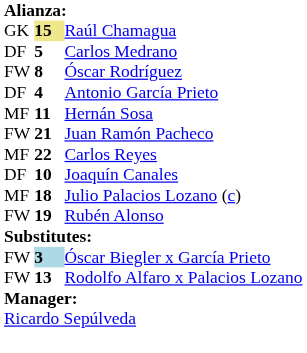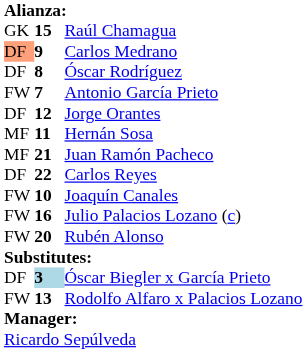Raúl Chamagua | column 2: khaki background -> no background
Carlos Medrano | column 1: no background -> lightsalmon background
Carlos Medrano | column 2: 5 -> 9
Óscar Rodríguez | column 1: FW -> DF
Antonio García Prieto | column 1: DF -> FW
Antonio García Prieto | column 2: 4 -> 7
+ row: DF | 12 | Jorge Orantes
Juan Ramón Pacheco | column 1: FW -> MF
Carlos Reyes | column 1: MF -> DF
Joaquín Canales | column 1: DF -> FW
Julio Palacios Lozano (c) | column 1: MF -> FW
Julio Palacios Lozano (c) | column 2: 18 -> 16
Rubén Alonso | column 2: 19 -> 20
Óscar Biegler x García Prieto | column 1: FW -> DF
